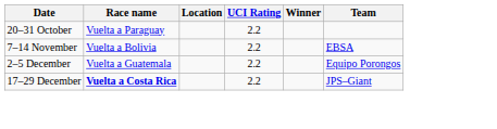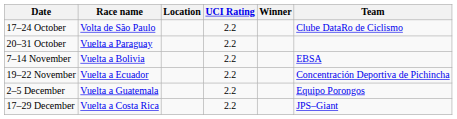+ row: 17–24 October | Volta de São Paulo | 2.2 | Clube DataRo de Ciclismo
+ row: 19–22 November | Vuelta a Ecuador | 2.2 | Concentración Deportiva de Pichincha
17–29 December | Race name: bold -> normal
